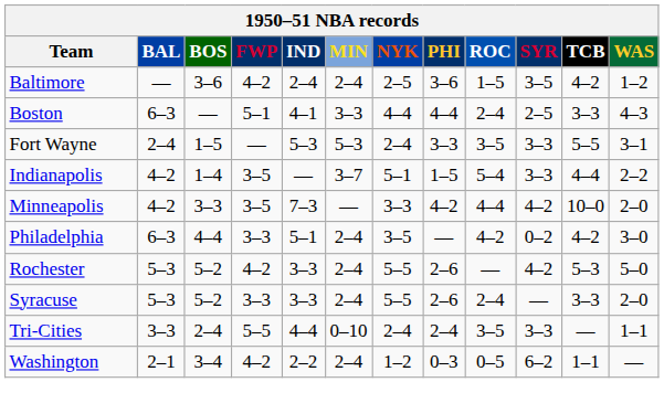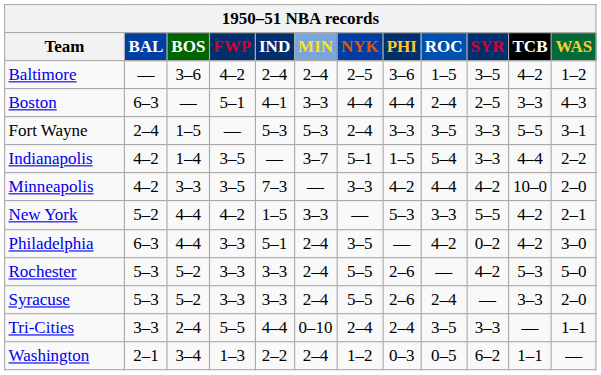+ row: New York | 5–2 | 4–4 | 4–2 | 1–5 | 3–3 | — | 5–3 | 3–3 | 5–5 | 4–2 | 2–1
Rochester | FWP: 4–2 -> 3–3
Washington | FWP: 4–2 -> 1–3
